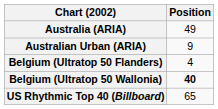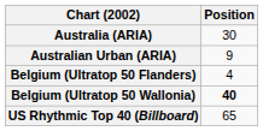Australia (ARIA) | Position: 49 -> 30
